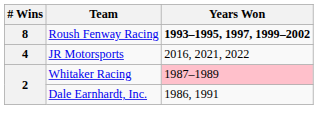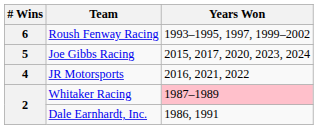Roush Fenway Racing | # Wins: 8 -> 6
Roush Fenway Racing | Years Won: bold -> normal
+ row: 5 | Joe Gibbs Racing | 2015, 2017, 2020, 2023, 2024
